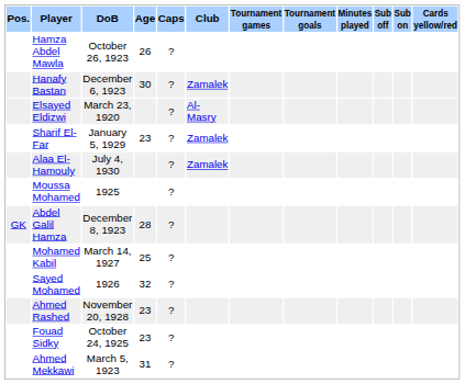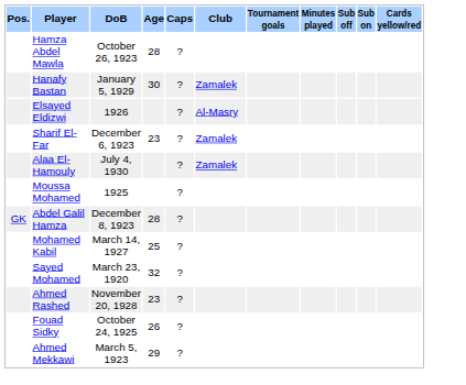- column: Tournament games
Hamza Abdel Mawla | Age: 26 -> 28
Hanafy Bastan | DoB: December 6, 1923 -> January 5, 1929
Elsayed Eldizwi | DoB: March 23, 1920 -> 1926
Sharif El-Far | DoB: January 5, 1929 -> December 6, 1923
Sayed Mohamed | DoB: 1926 -> March 23, 1920
Fouad Sidky | Age: 23 -> 26
Ahmed Mekkawi | Age: 31 -> 29
